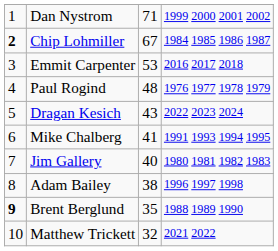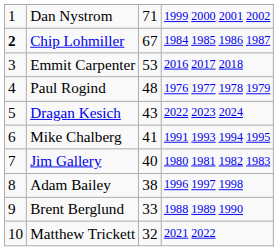Brent Berglund | column 1: bold -> normal
Brent Berglund | column 3: 35 -> 33
